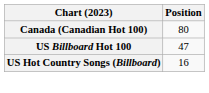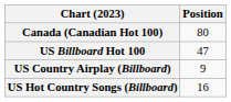+ row: US Country Airplay (Billboard) | 9
